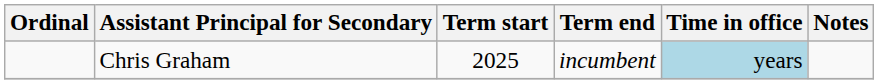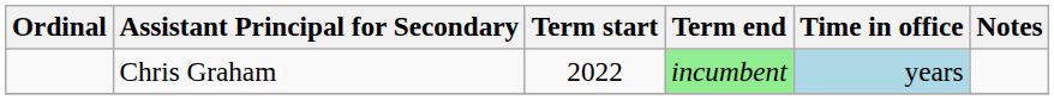Chris Graham | Term start: 2025 -> 2022
Chris Graham | Term end: no background -> lightgreen background
